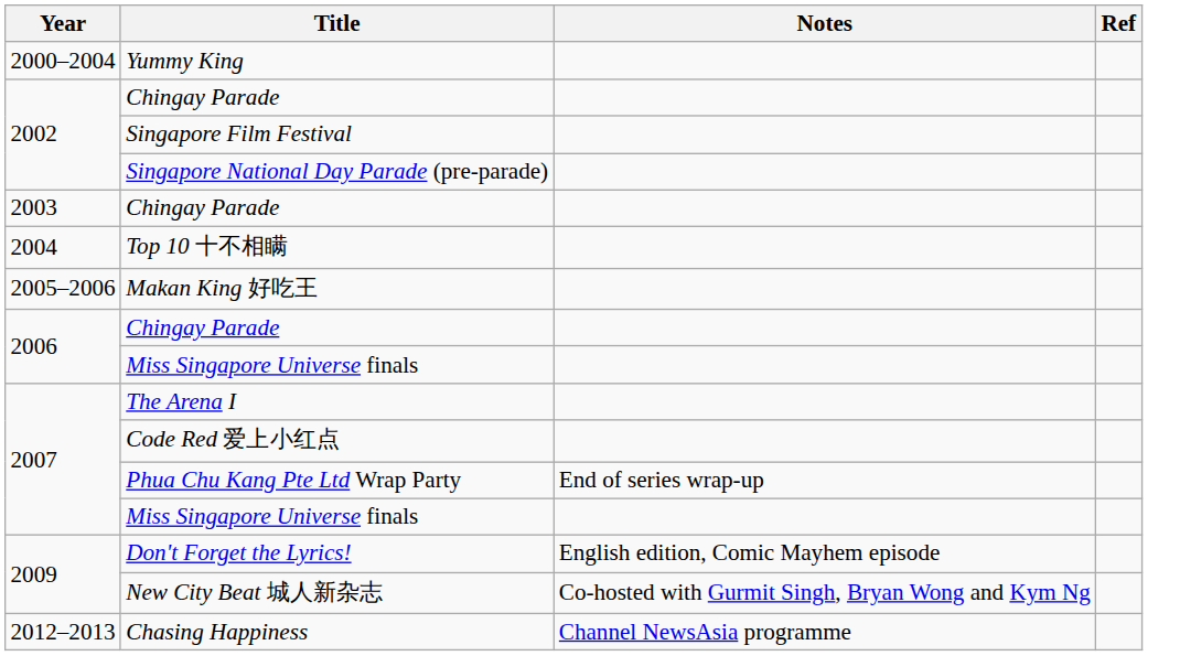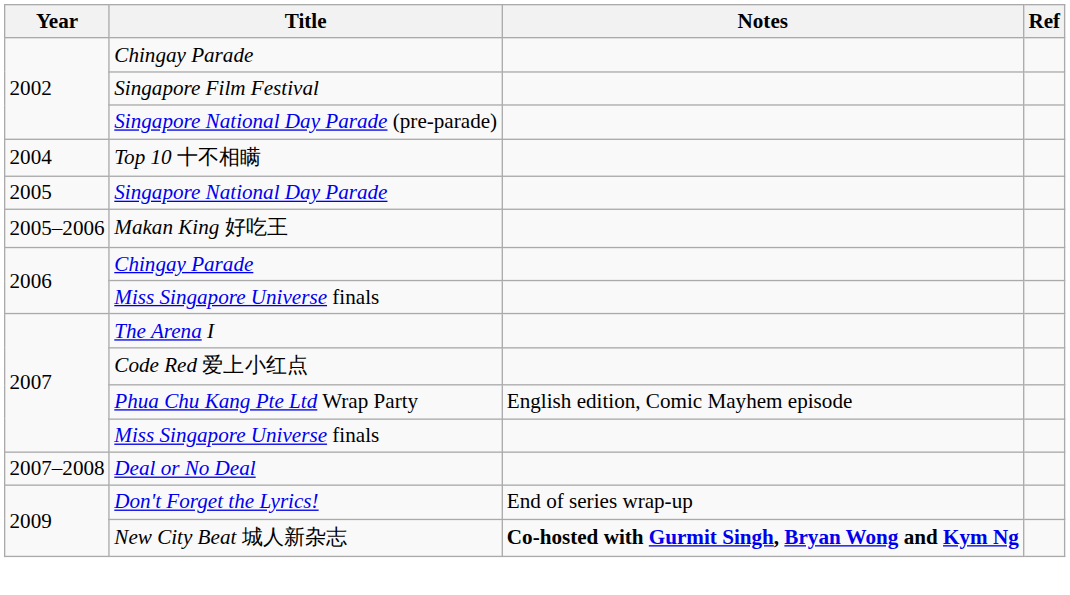- row: 2000–2004 | Yummy King
- row: 2003 | Chingay Parade
+ row: 2005 | Singapore National Day Parade
Phua Chu Kang Pte Ltd Wrap Party | Notes: End of series wrap-up -> English edition, Comic Mayhem episode
+ row: 2007–2008 | Deal or No Deal
Don't Forget the Lyrics! | Notes: English edition, Comic Mayhem episode -> End of series wrap-up
New City Beat 城人新杂志 | Notes: normal -> bold
- row: 2012–2013 | Chasing Happiness | Channel NewsAsia programme
